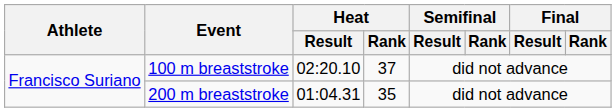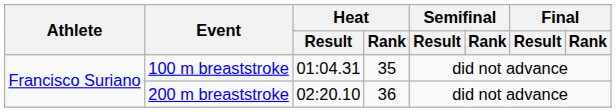100 m breaststroke | Heat / Result: 02:20.10 -> 01:04.31
100 m breaststroke | Heat / Rank: 37 -> 35
200 m breaststroke | Heat / Result: 01:04.31 -> 02:20.10
200 m breaststroke | Heat / Rank: 35 -> 36
